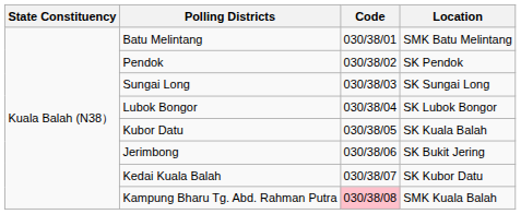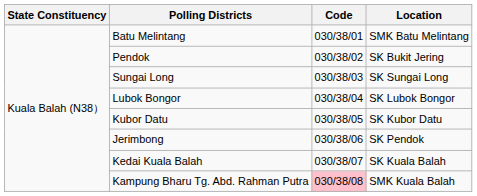Pendok | Location: SK Pendok -> SK Bukit Jering
Kubor Datu | Location: SK Kuala Balah -> SK Kubor Datu
Jerimbong | Location: SK Bukit Jering -> SK Pendok
Kedai Kuala Balah | Location: SK Kubor Datu -> SK Kuala Balah
